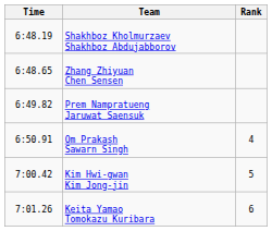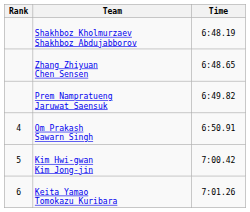columns swapped: Rank <-> Time
